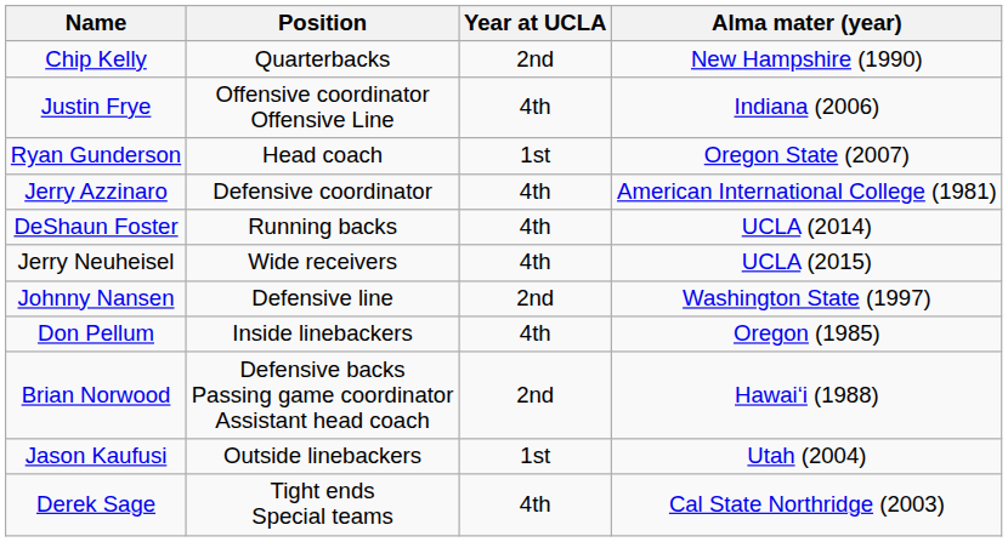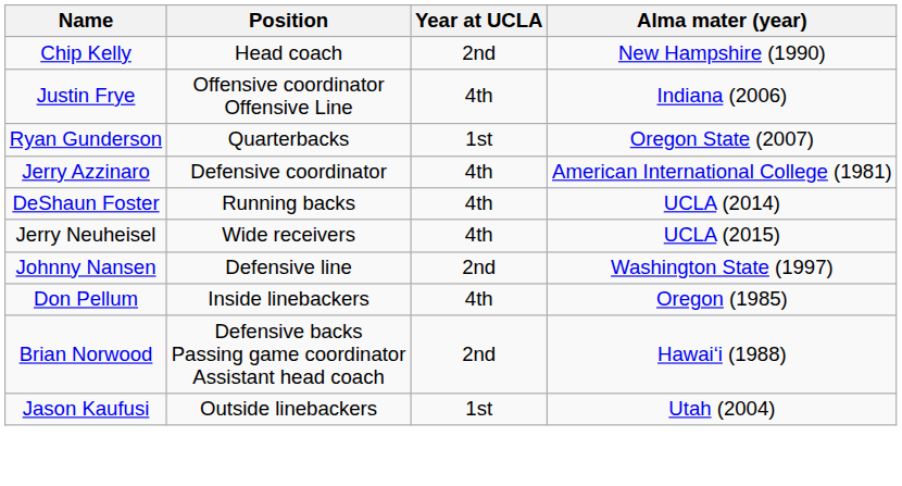Chip Kelly | Position: Quarterbacks -> Head coach
Ryan Gunderson | Position: Head coach -> Quarterbacks
- row: Derek Sage | Tight ends Special teams | 4th | Cal State Northridge (2003)
